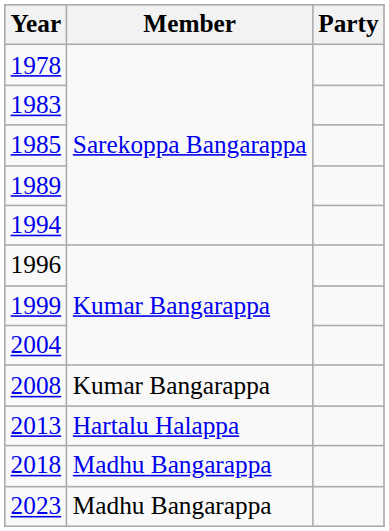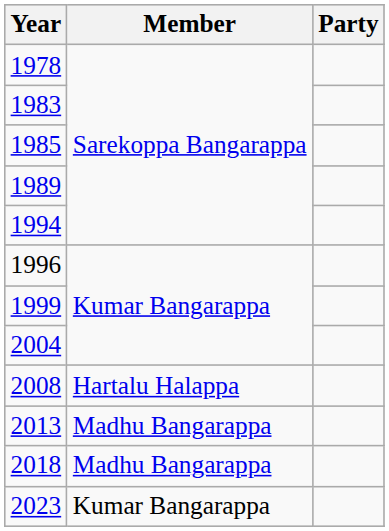2008 | Member: Kumar Bangarappa -> Hartalu Halappa
2013 | Member: Hartalu Halappa -> Madhu Bangarappa
2023 | Member: Madhu Bangarappa -> Kumar Bangarappa
